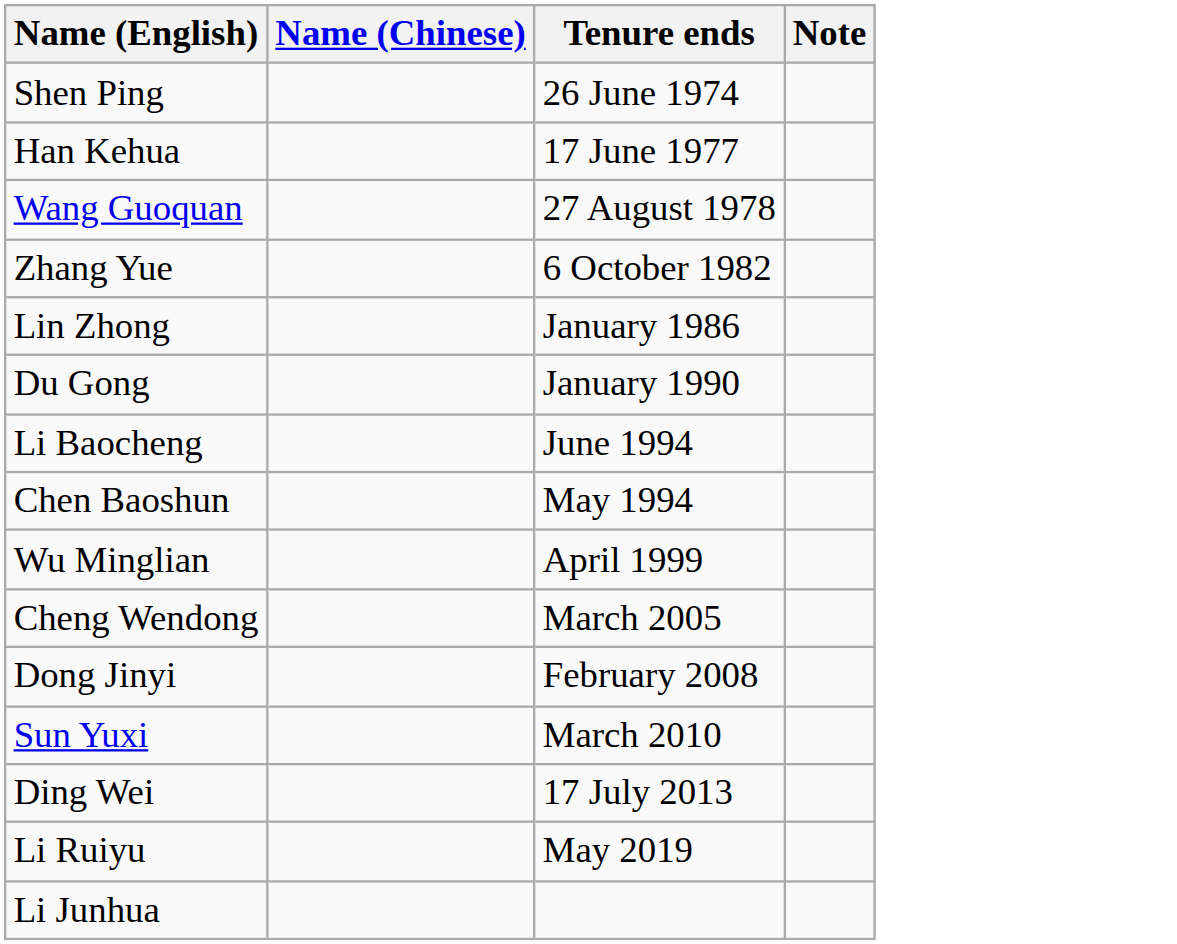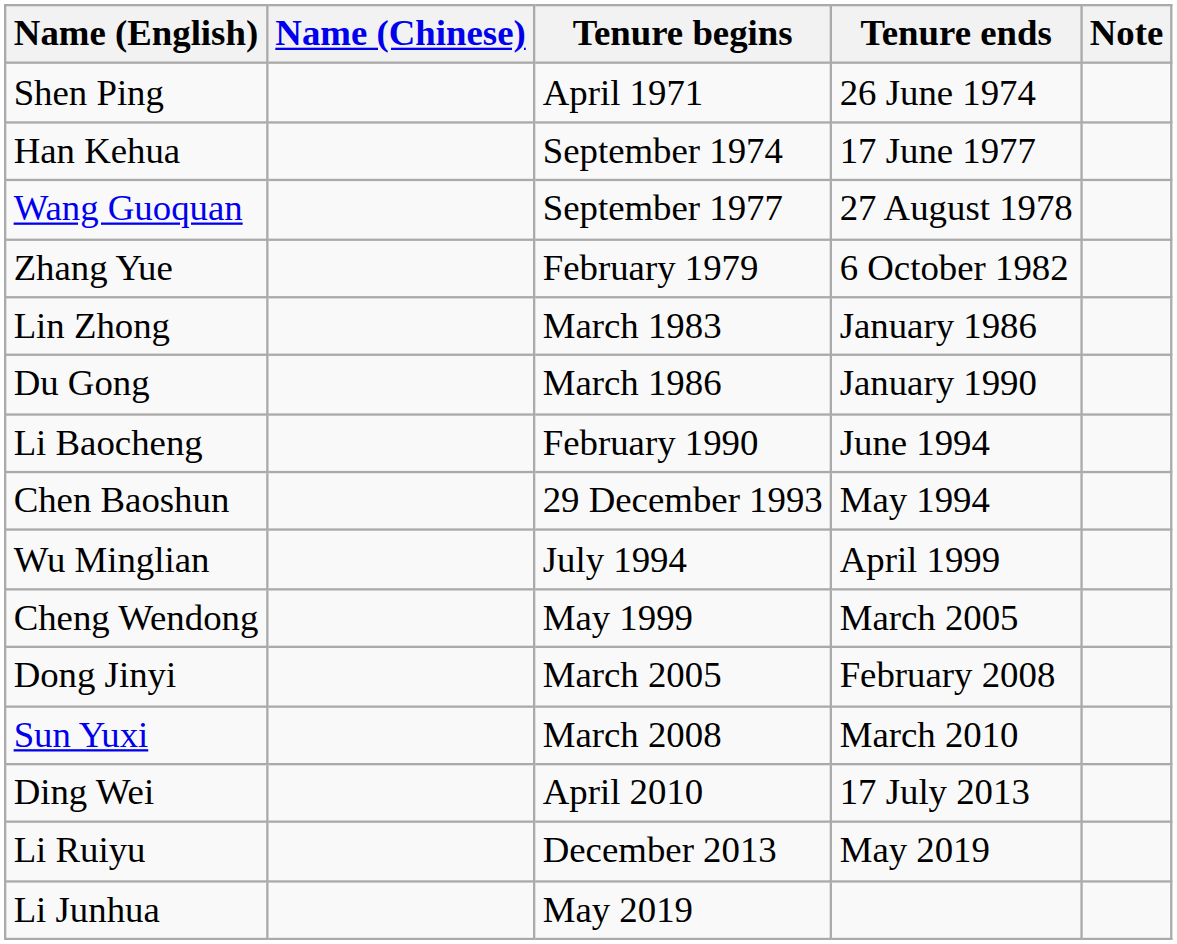+ column: Tenure begins | April 1971 | September 1974 | September 1977 | February 1979 | March 1983 | March 1986 | February 1990 | 29 December 1993 | July 1994 | May 1999 | March 2005 | March 2008 | April 2010 | December 2013 | May 2019
